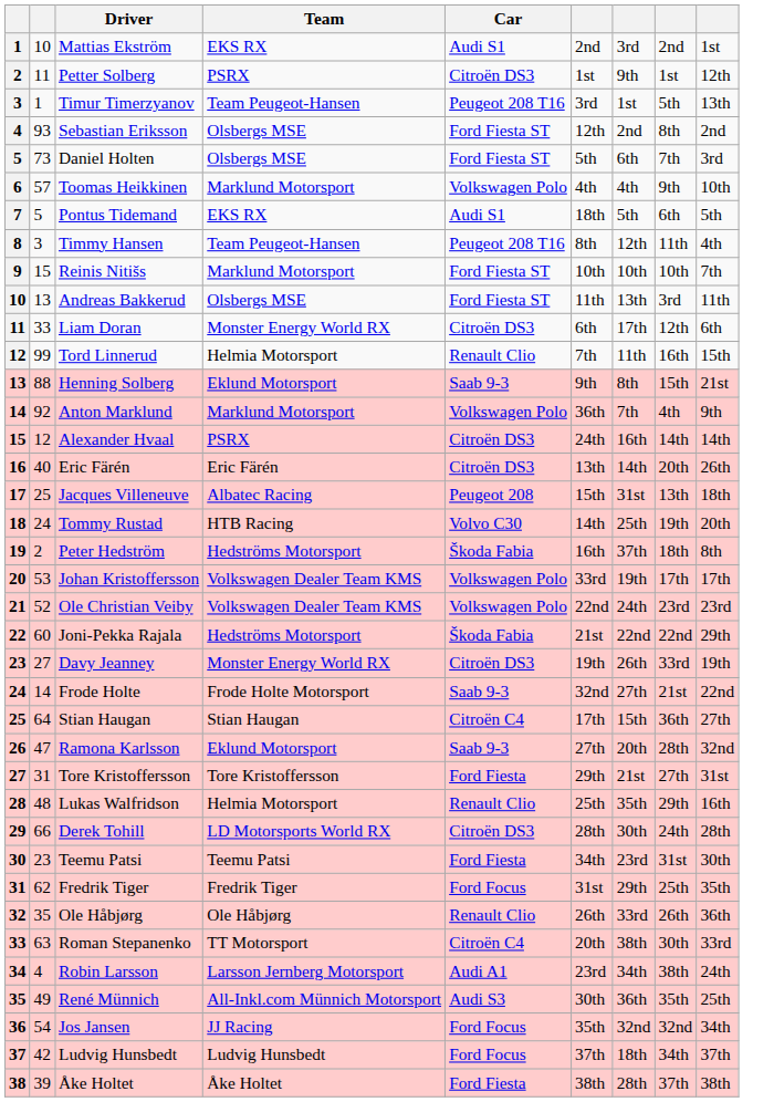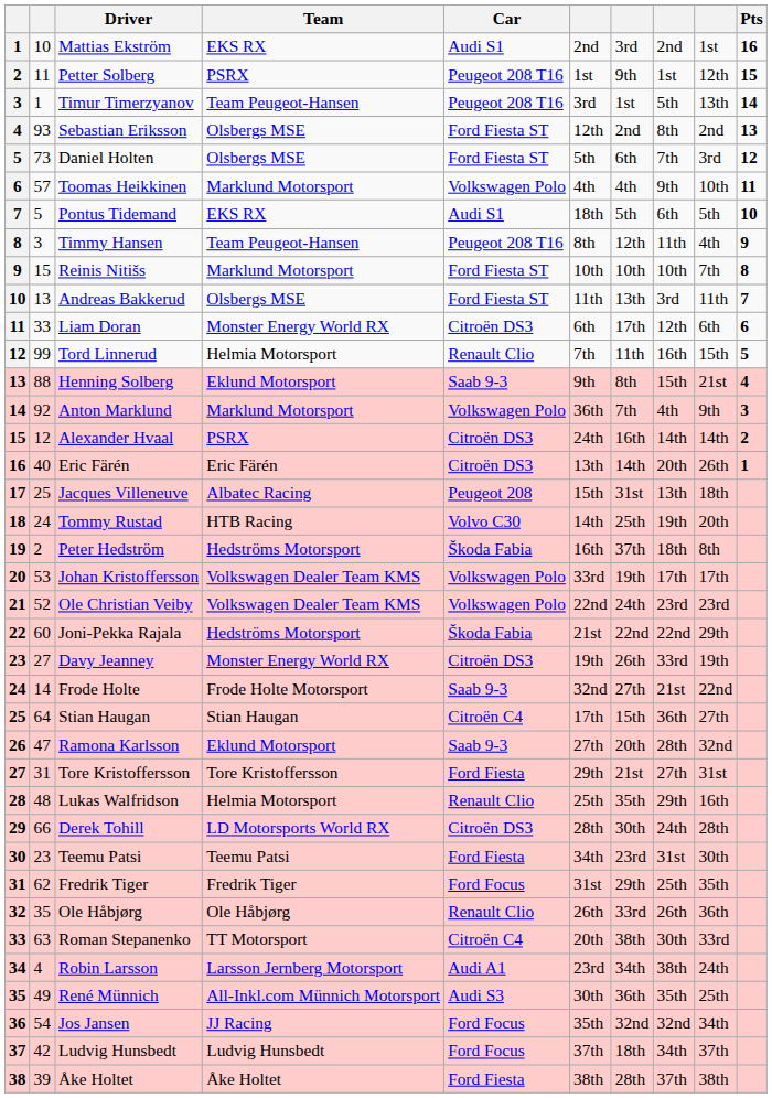+ column: Pts | 16 | 15 | 14 | 13 | 12 | 11 | 10 | 9 | 8 | 7 | 6 | 5 | 4 | 3 | 2 | 1
Petter Solberg | Car: Citroën DS3 -> Peugeot 208 T16
